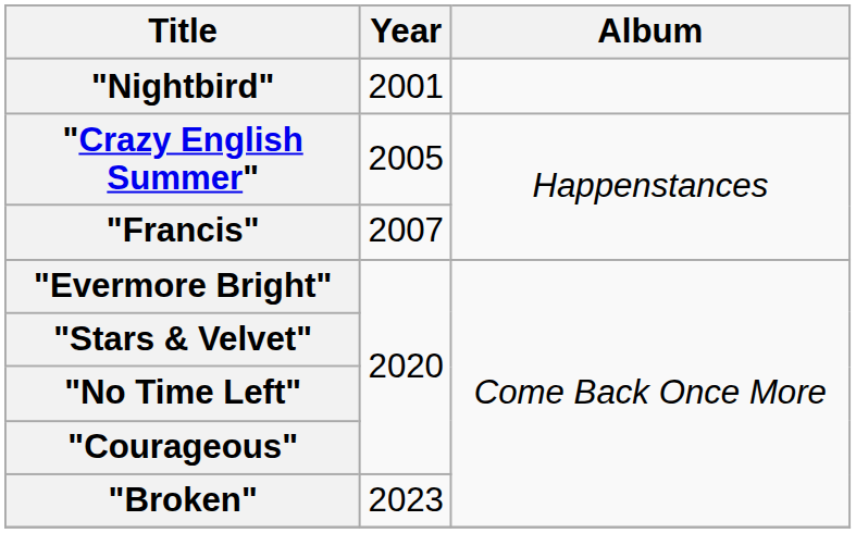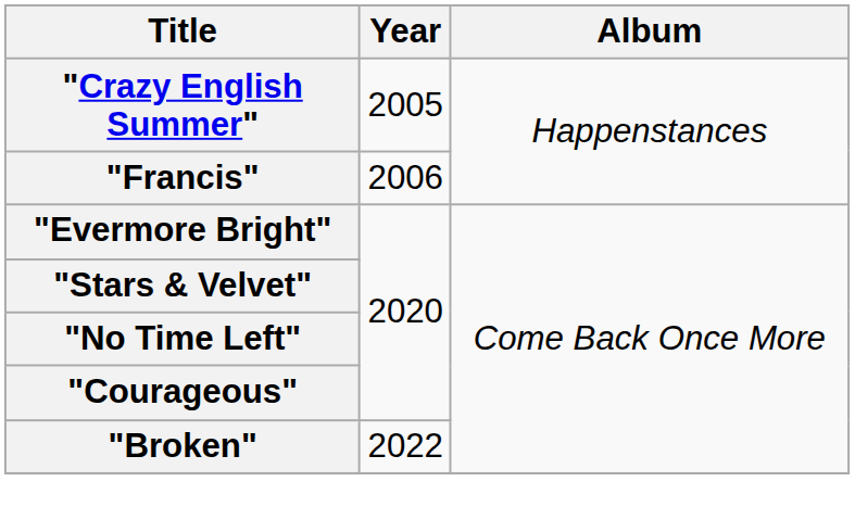- row: "Nightbird" | 2001
"Francis" | Year: 2007 -> 2006
"Broken" | Year: 2023 -> 2022
